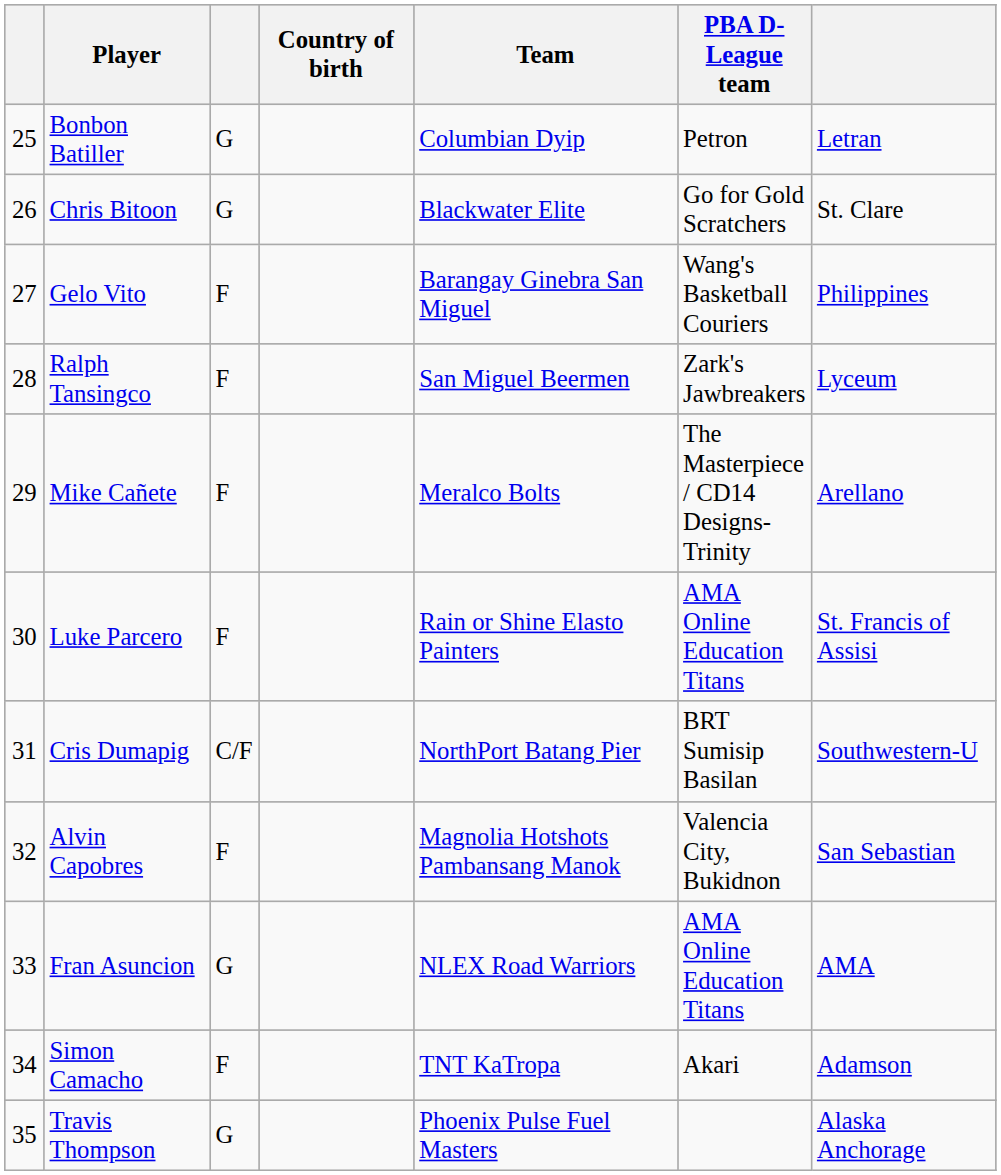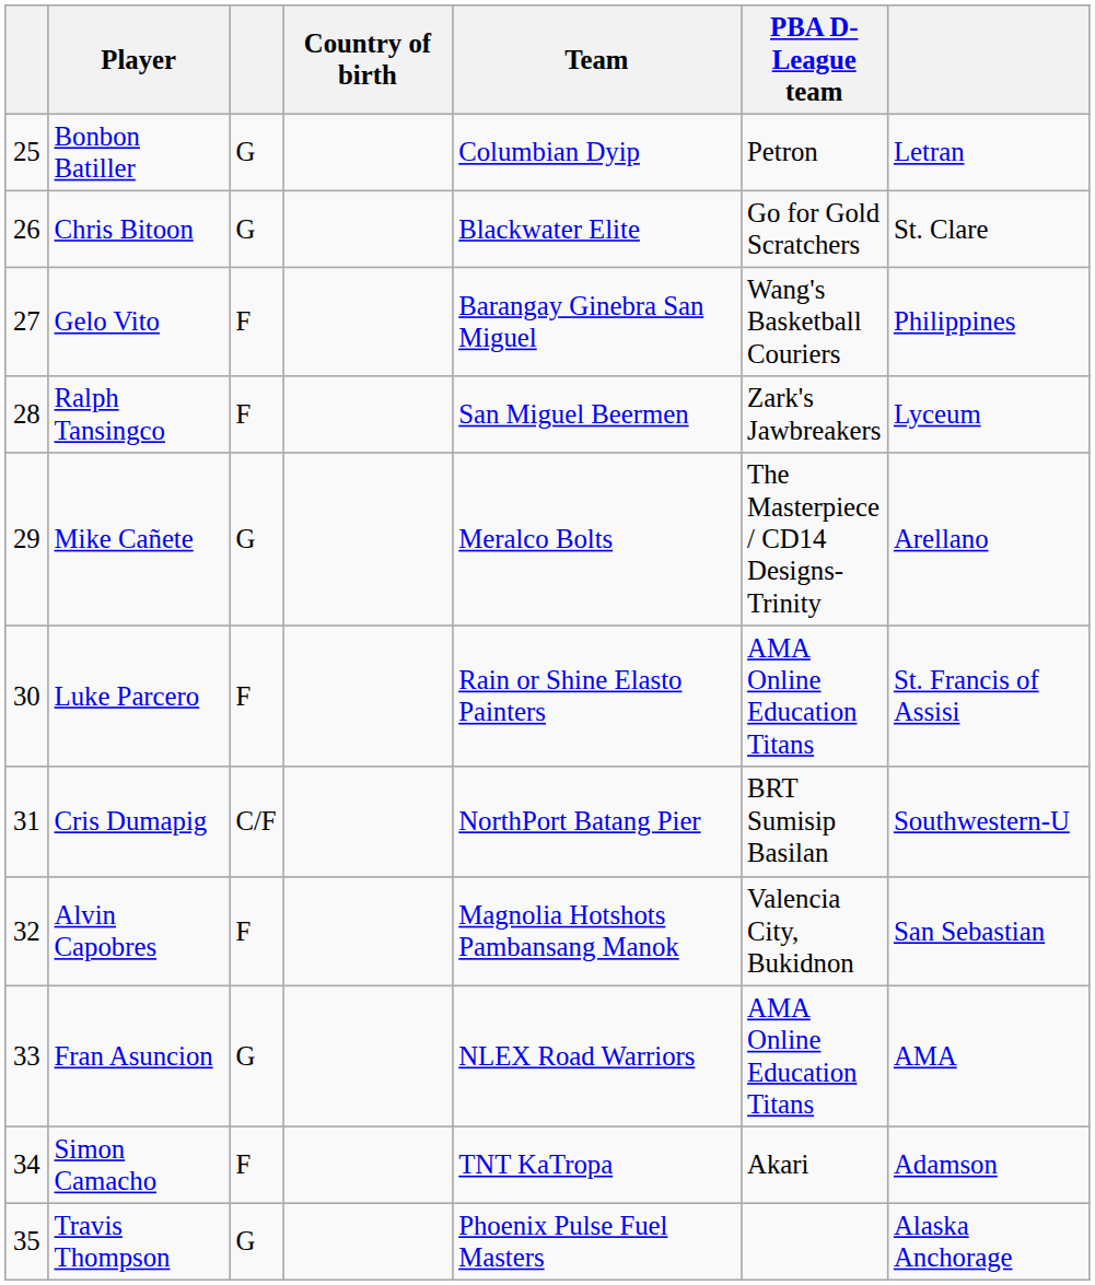Mike Cañete | column 3: F -> G
